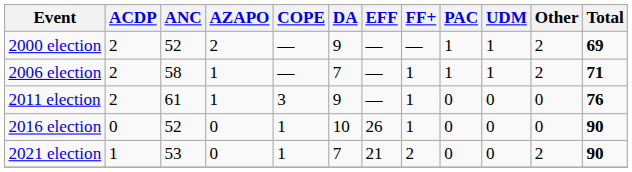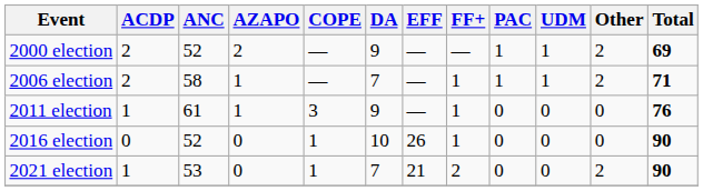2011 election | ACDP: 2 -> 1
